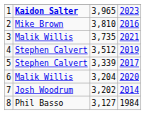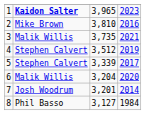7 | column 3: 3,202 -> 3,201
